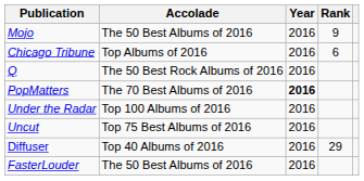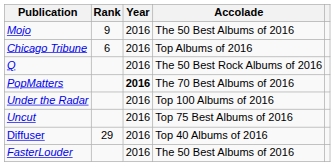columns swapped: Accolade <-> Rank
